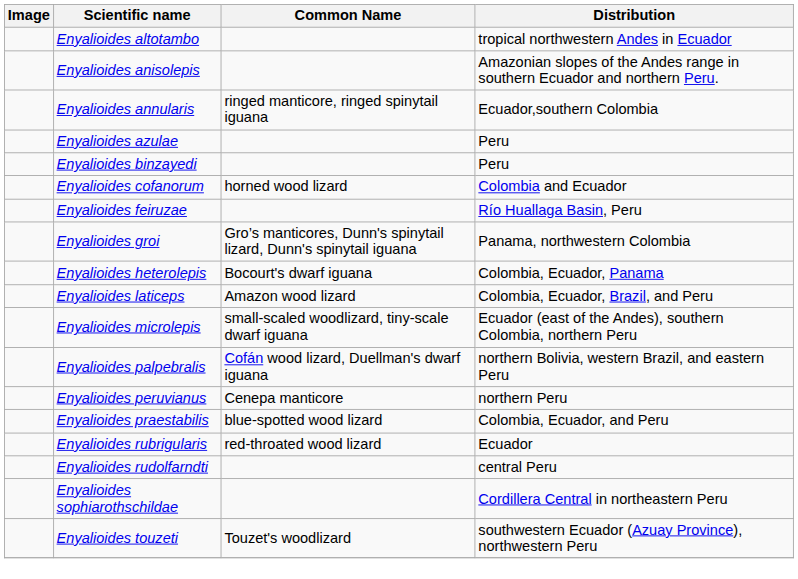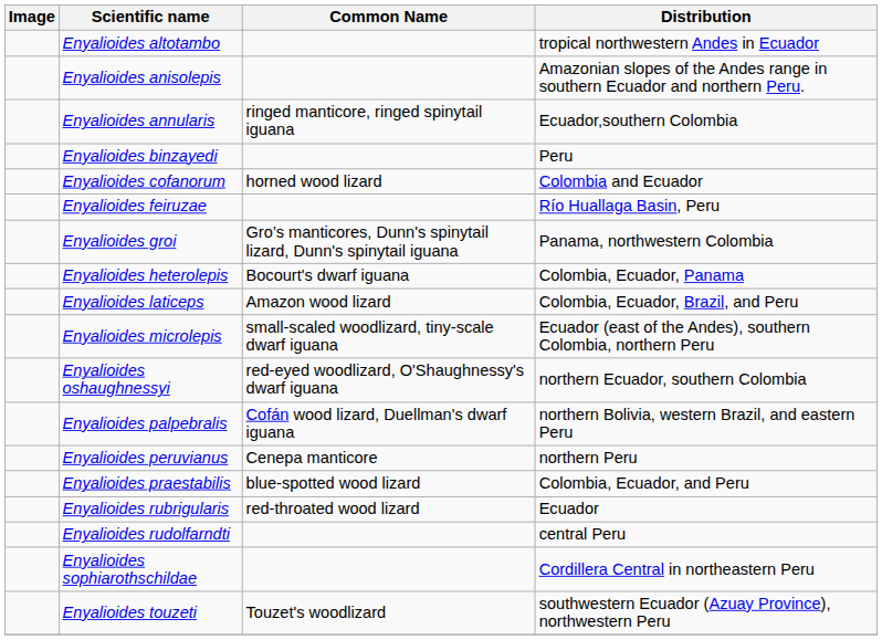- row: Enyalioides azulae | Peru
+ row: Enyalioides oshaughnessyi | red-eyed woodlizard, O'Shaughnessy's dwarf iguana | northern Ecuador, southern Colombia
